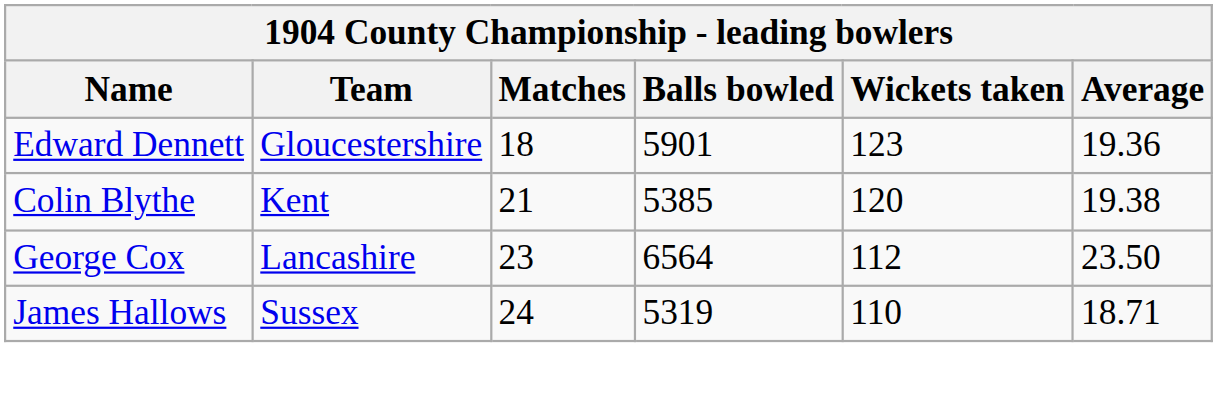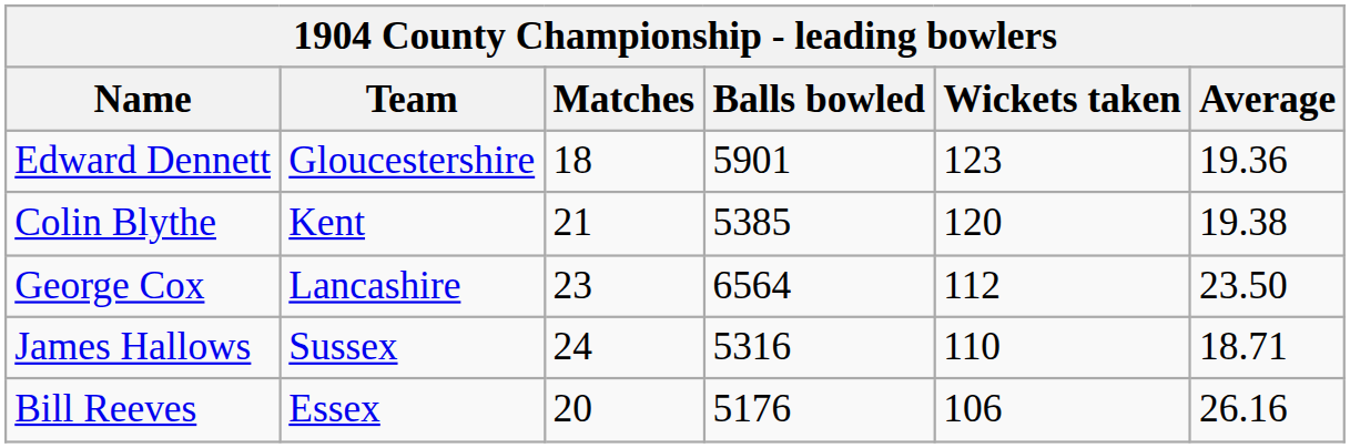James Hallows | Balls bowled: 5319 -> 5316
+ row: Bill Reeves | Essex | 20 | 5176 | 106 | 26.16
